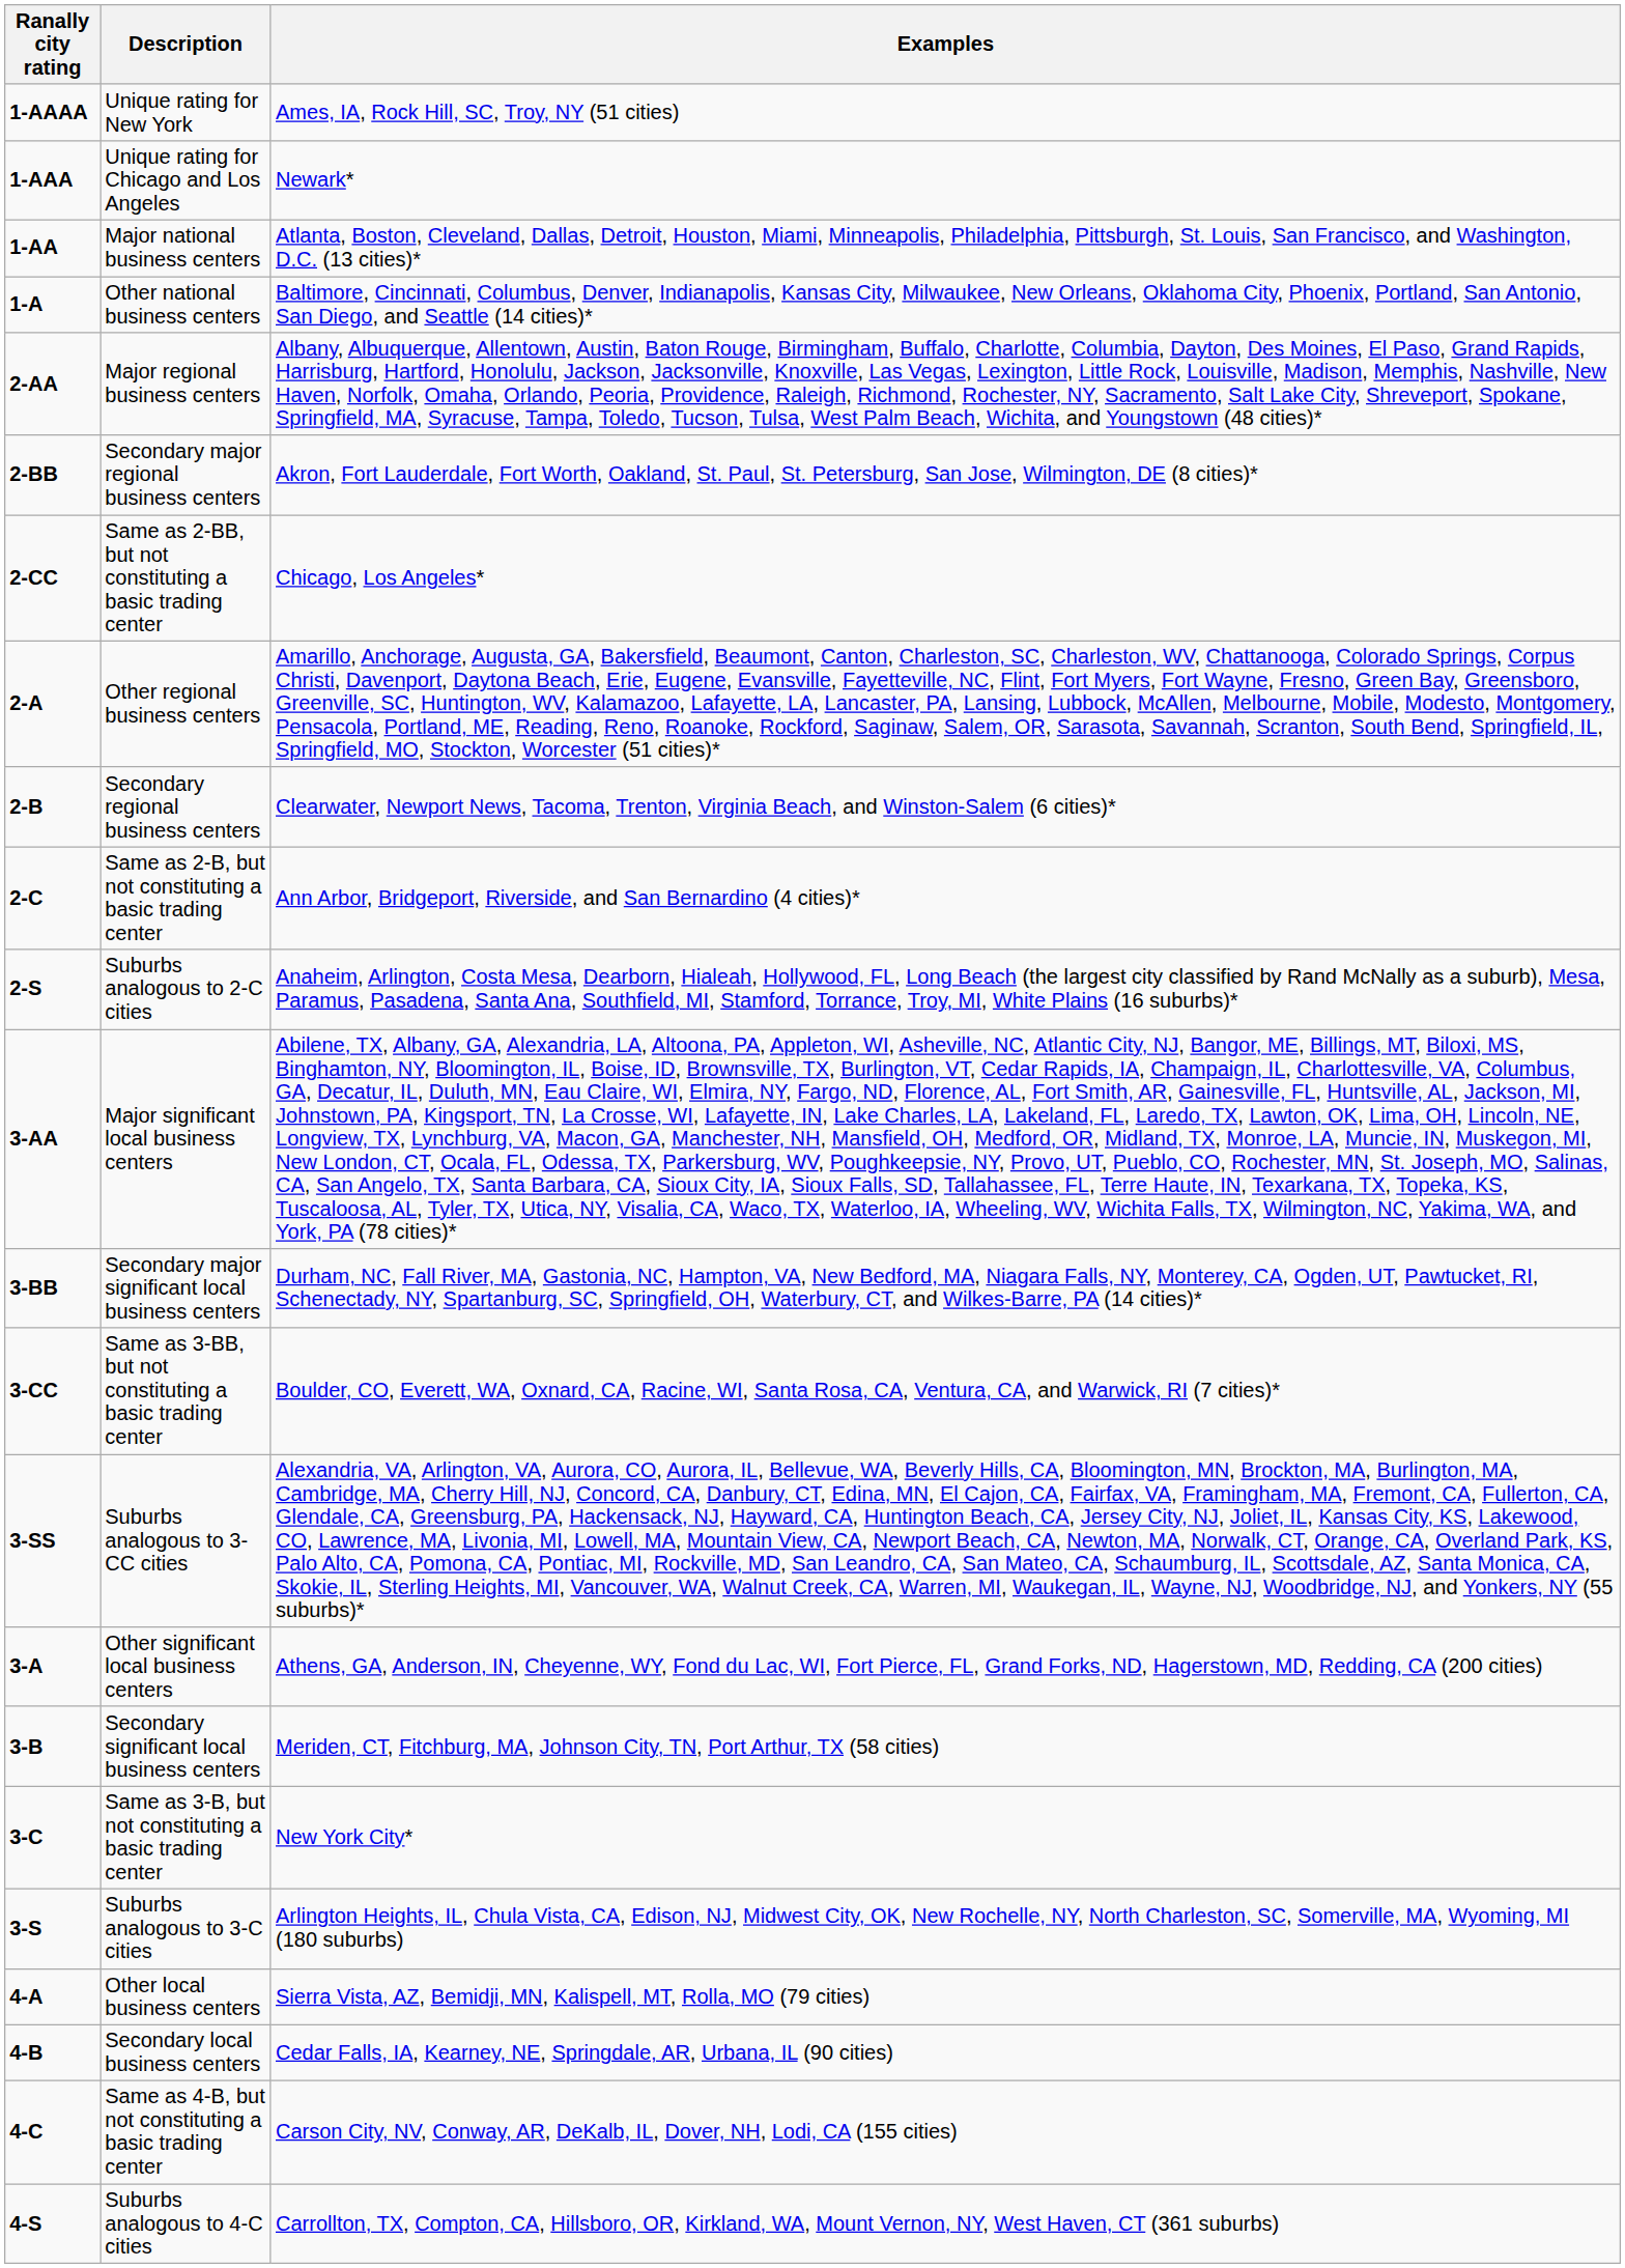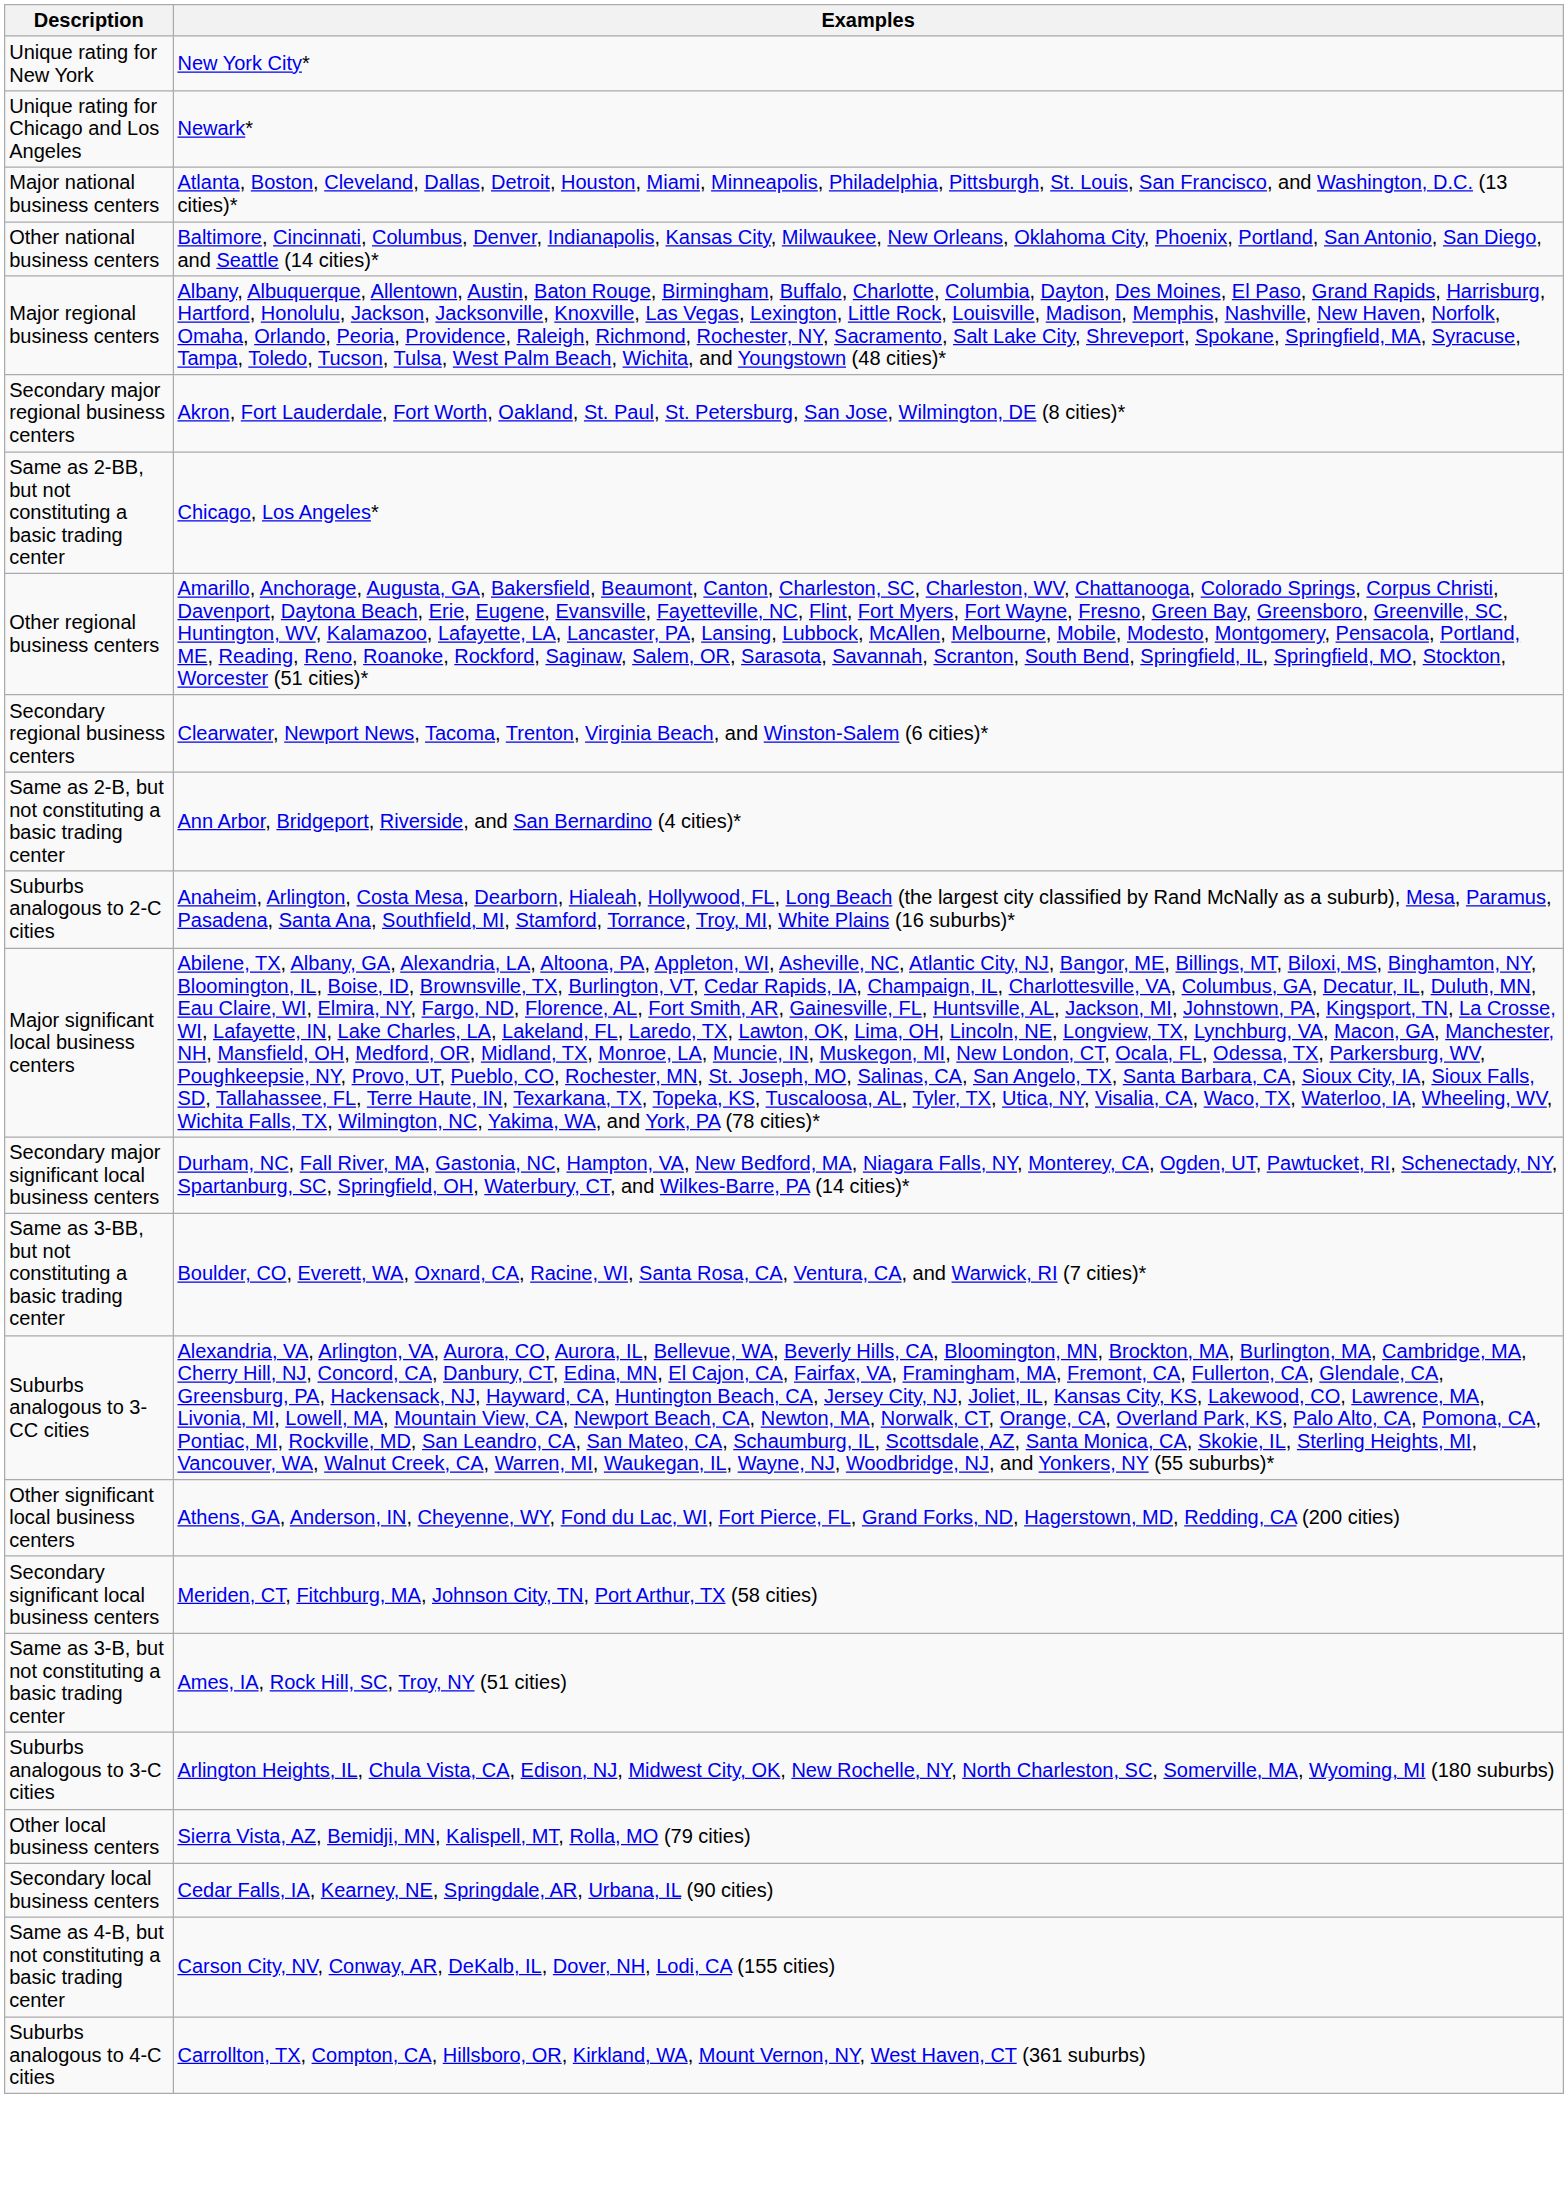- column: Ranally city rating | 1-AAAA | 1-AAA | 1-AA | 1-A | 2-AA | 2-BB | 2-CC | 2-A | 2-B | 2-C | 2-S | 3-AA | 3-BB | 3-CC | 3-SS | 3-A | 3-B | 3-C | 3-S | 4-A | 4-B | 4-C | 4-S
Unique rating for New York | Examples: Ames, IA, Rock Hill, SC, Troy, NY (51 cities) -> New York City*
Same as 3-B, but not constituting a basic trading center | Examples: New York City* -> Ames, IA, Rock Hill, SC, Troy, NY (51 cities)
